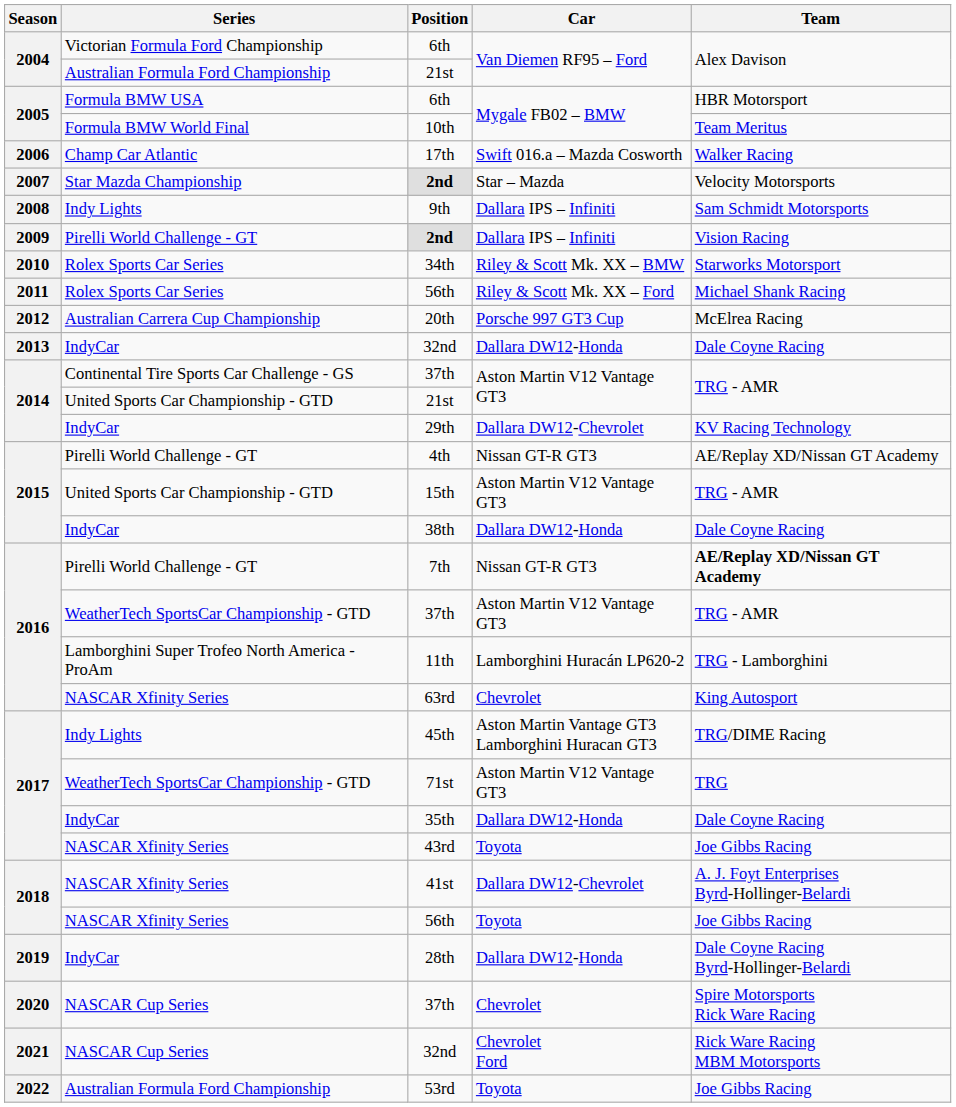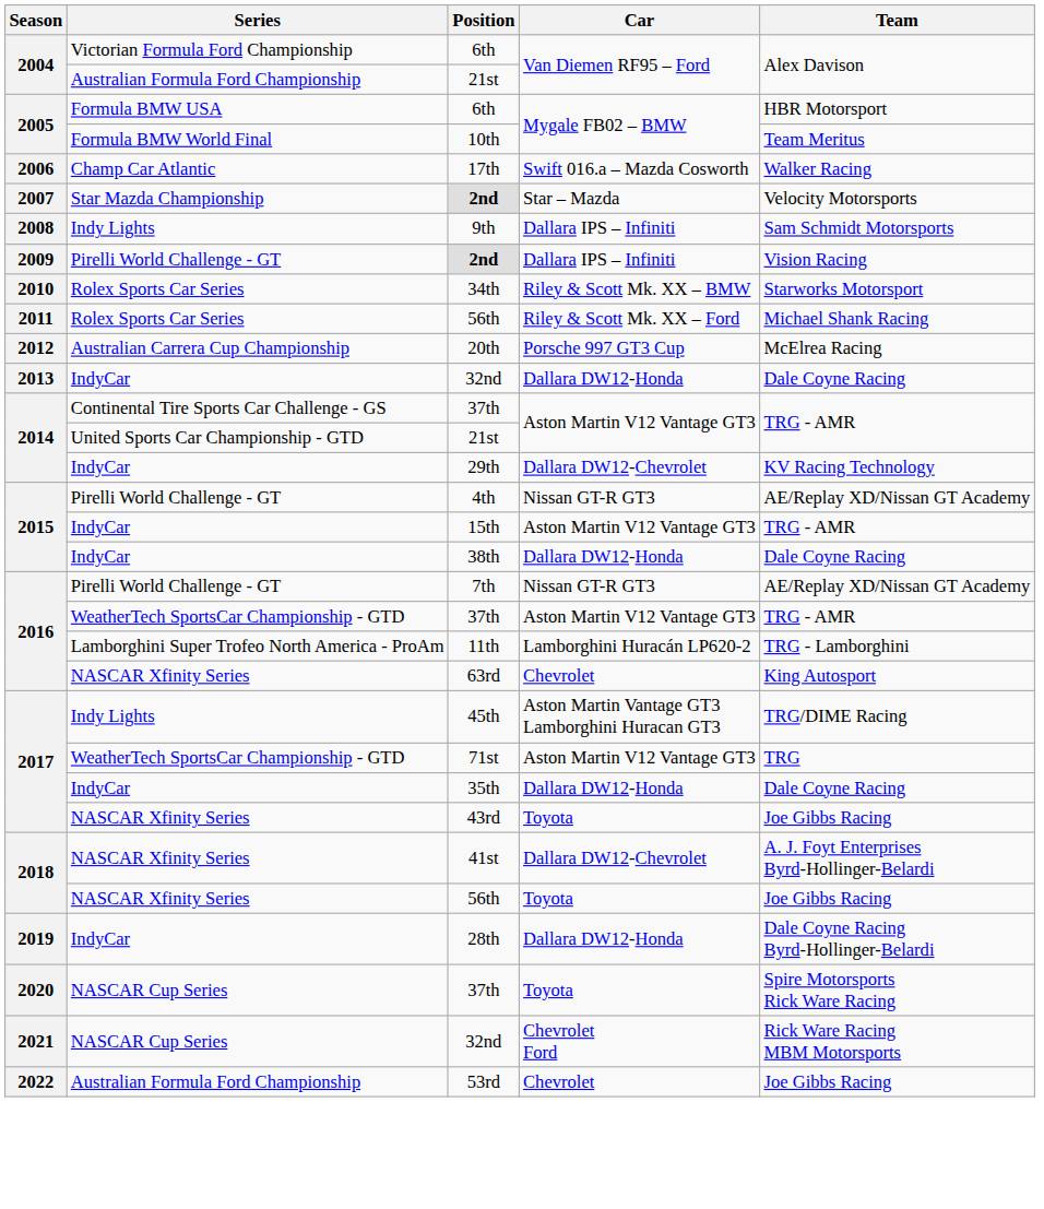15th | Series: United Sports Car Championship - GTD -> IndyCar
7th | Team: bold -> normal
2020 / 37th | Car: Chevrolet -> Toyota
53rd | Car: Toyota -> Chevrolet
